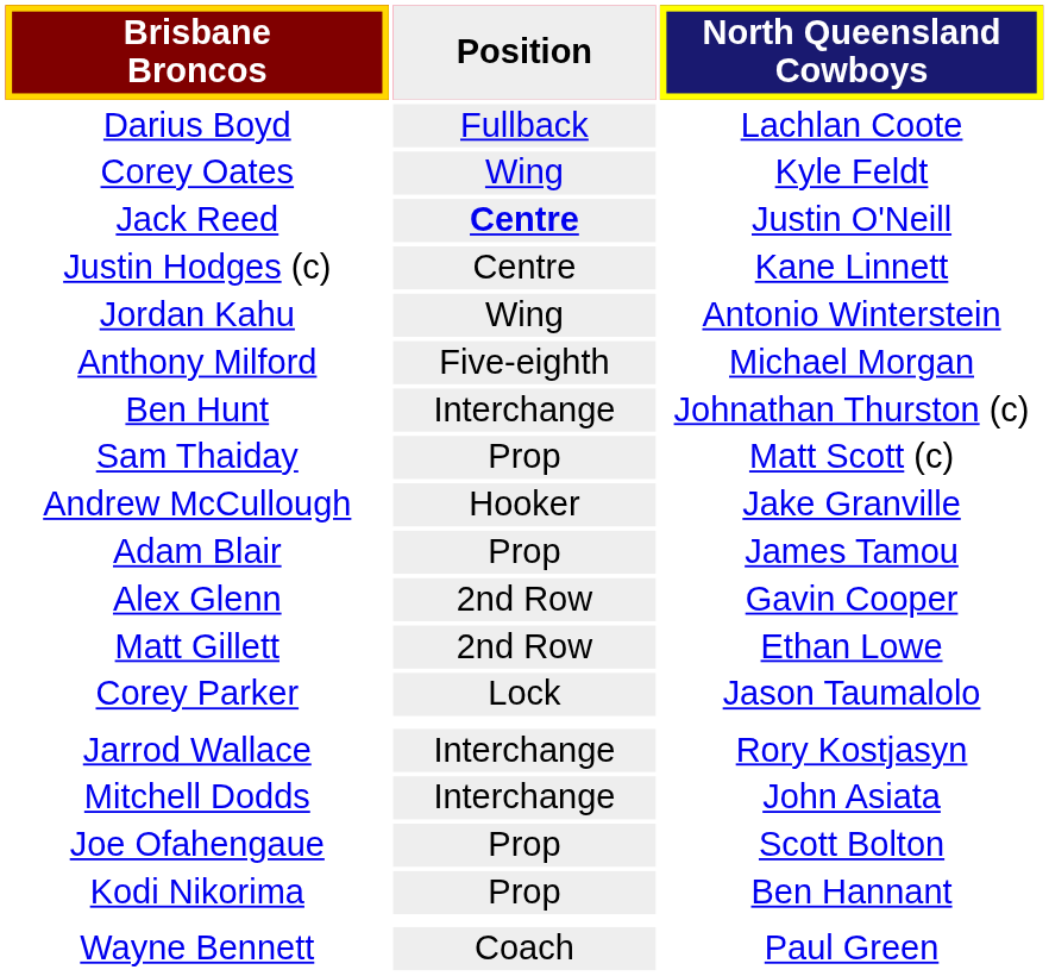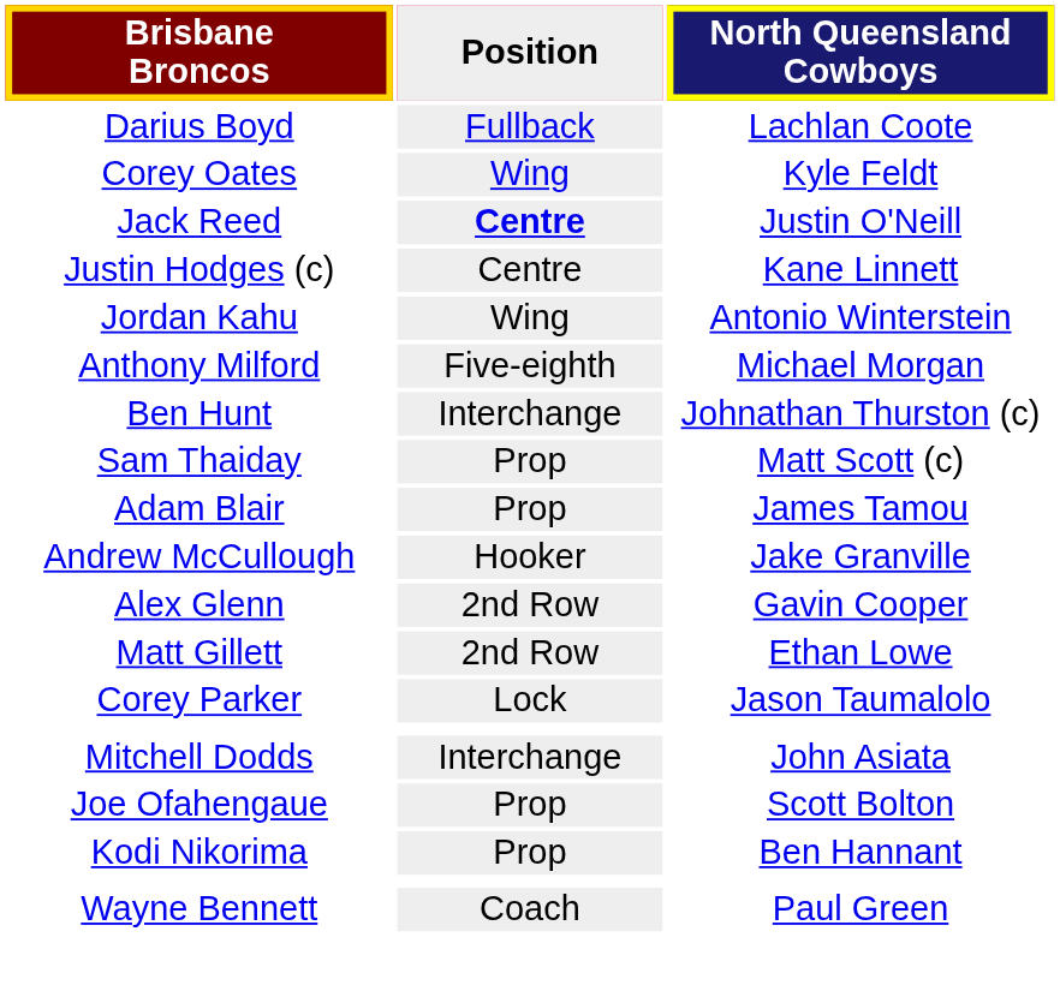rows swapped: Andrew McCullough <-> Adam Blair
- row: Jarrod Wallace | Interchange | Rory Kostjasyn
